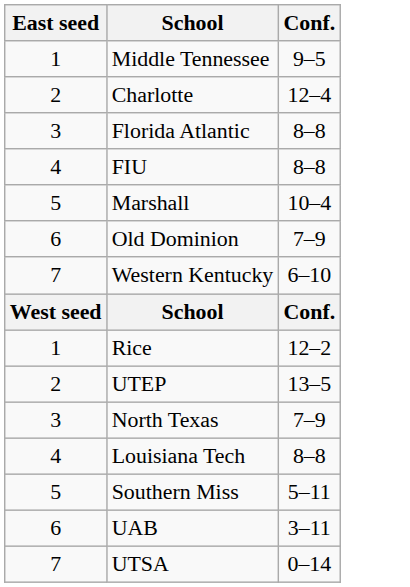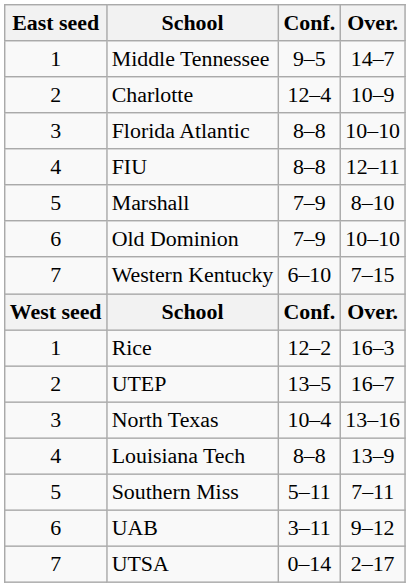+ column: Over. | 14–7 | 10–9 | 10–10 | 12–11 | 8–10 | 10–10 | 7–15 | Over. | 16–3 | 16–7 | 13–16 | 13–9 | 7–11 | 9–12 | 2–17
Marshall | Conf.: 10–4 -> 7–9
North Texas | Conf.: 7–9 -> 10–4
